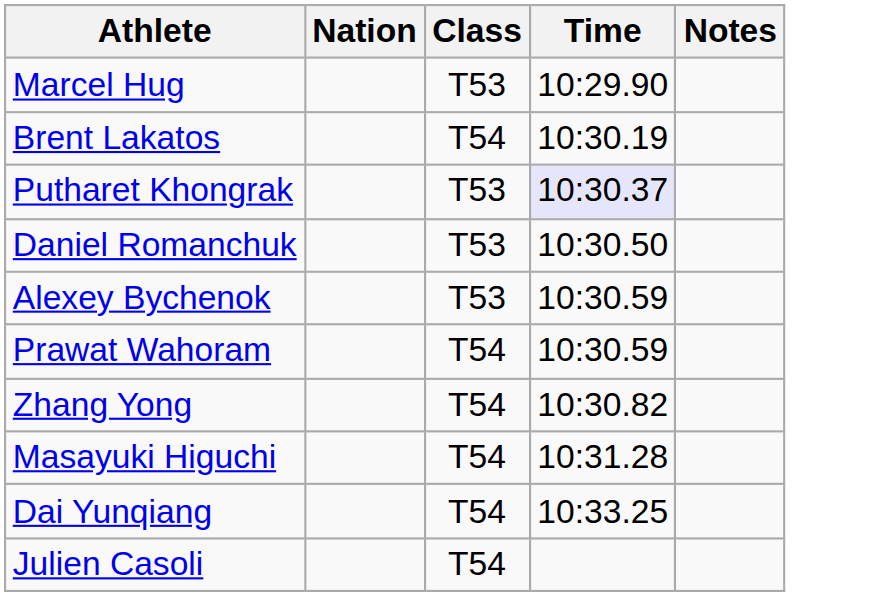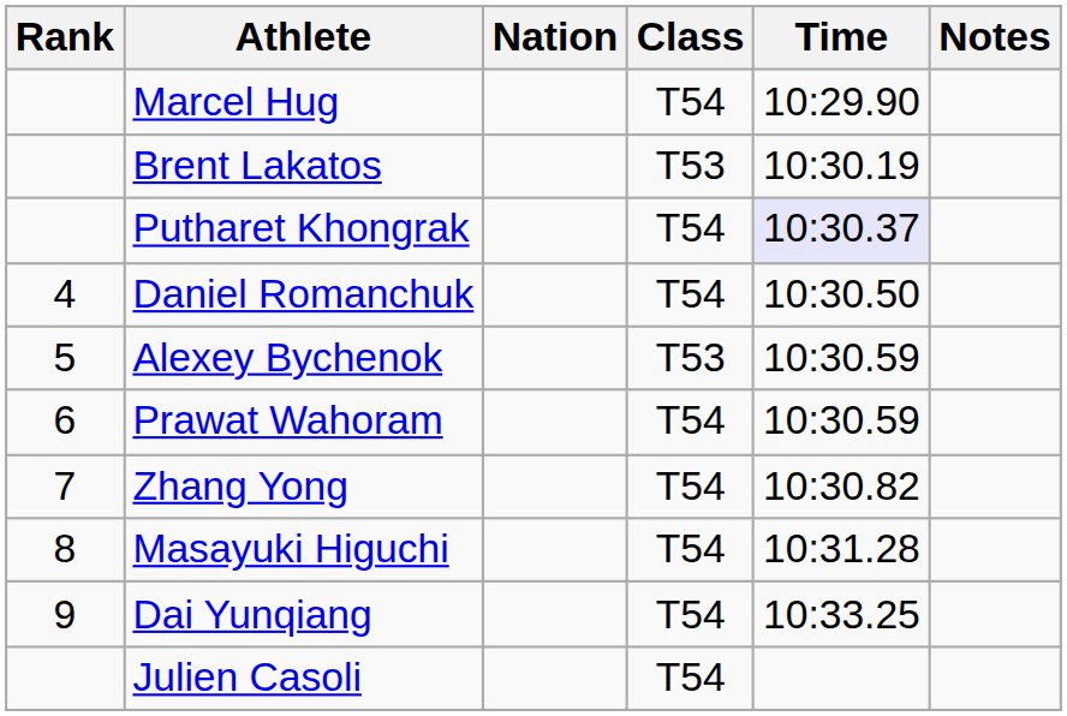+ column: Rank | 4 | 5 | 6 | 7 | 8 | 9
Marcel Hug | Class: T53 -> T54
Brent Lakatos | Class: T54 -> T53
Putharet Khongrak | Class: T53 -> T54
Daniel Romanchuk | Class: T53 -> T54
